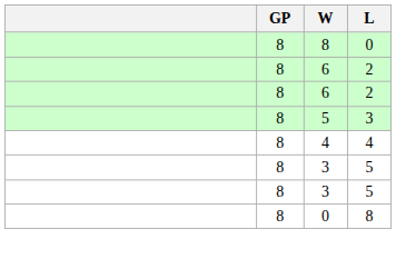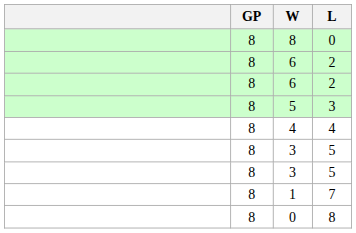+ row: 8 | 1 | 7
